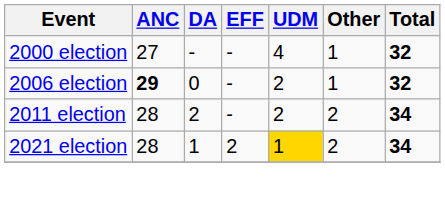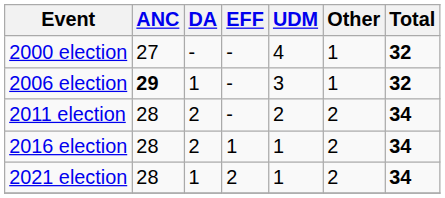2006 election | DA: 0 -> 1
2006 election | UDM: 2 -> 3
+ row: 2016 election | 28 | 2 | 1 | 1 | 2 | 34
2021 election | UDM: gold background -> no background
